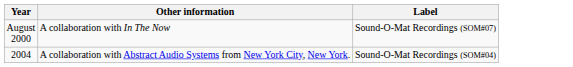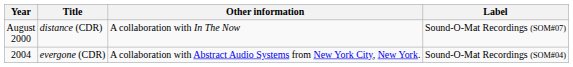+ column: Title | distance (CDR) | evergone (CDR)
